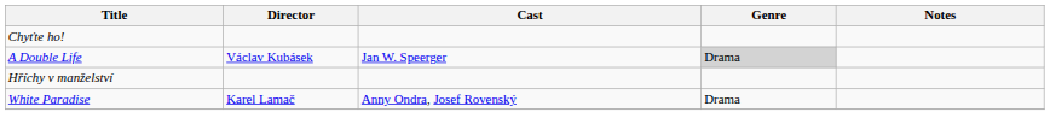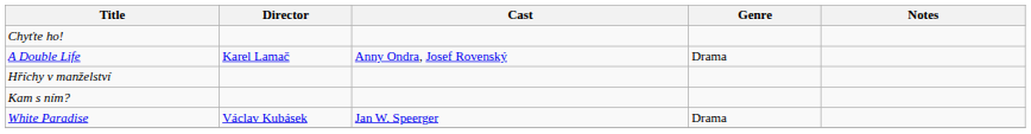A Double Life | Director: Václav Kubásek -> Karel Lamač
A Double Life | Cast: Jan W. Speerger -> Anny Ondra, Josef Rovenský
A Double Life | Genre: lightgrey background -> no background
+ row: Kam s ním?
White Paradise | Director: Karel Lamač -> Václav Kubásek
White Paradise | Cast: Anny Ondra, Josef Rovenský -> Jan W. Speerger
